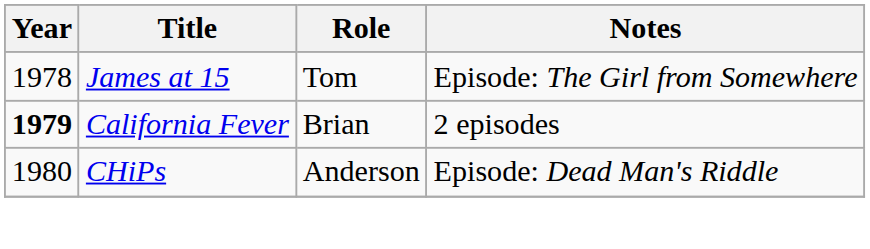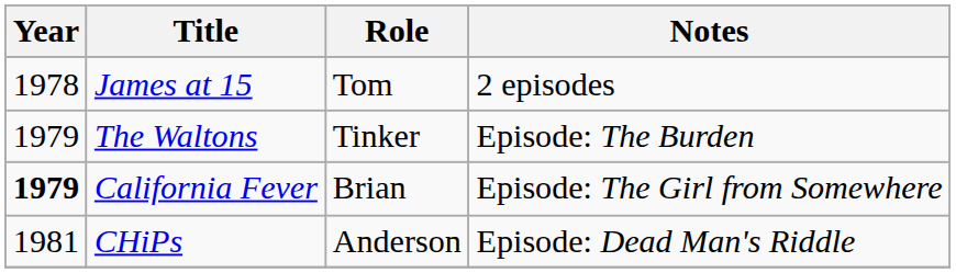James at 15 | Notes: Episode: The Girl from Somewhere -> 2 episodes
+ row: 1979 | The Waltons | Tinker | Episode: The Burden
California Fever | Notes: 2 episodes -> Episode: The Girl from Somewhere
CHiPs | Year: 1980 -> 1981
